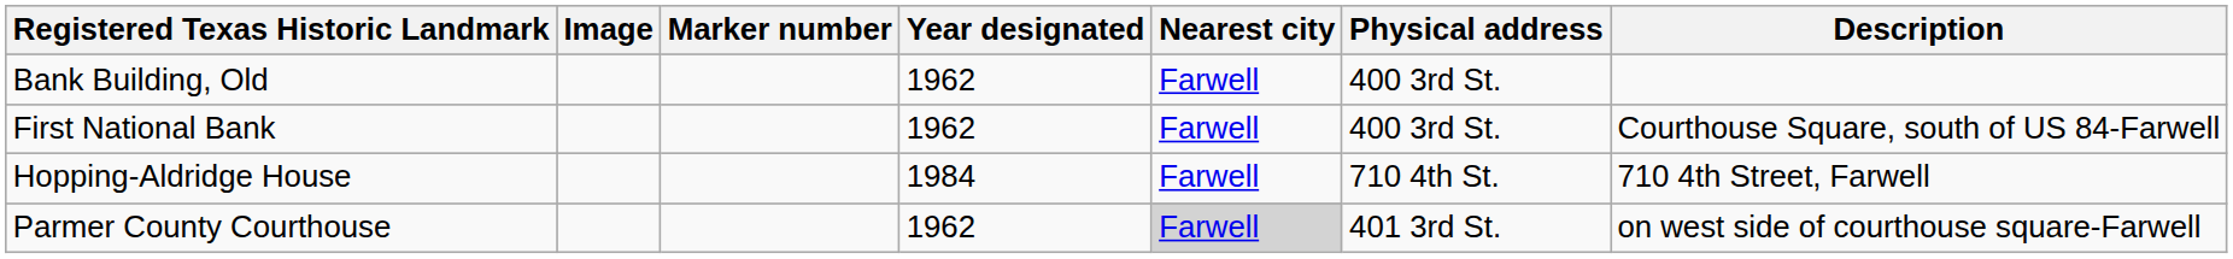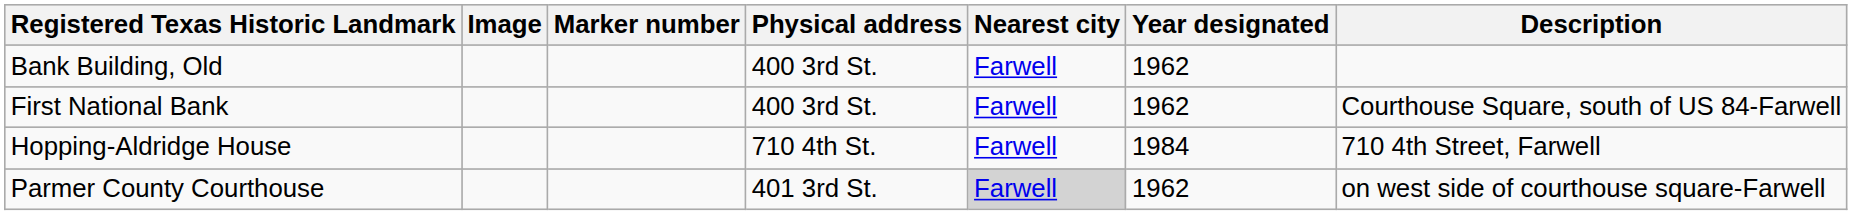columns swapped: Physical address <-> Year designated
